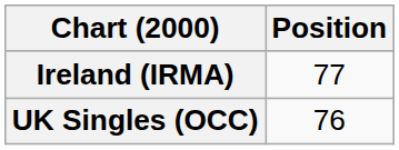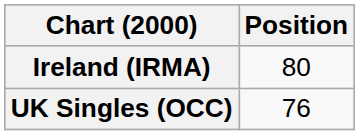Ireland (IRMA) | Position: 77 -> 80
